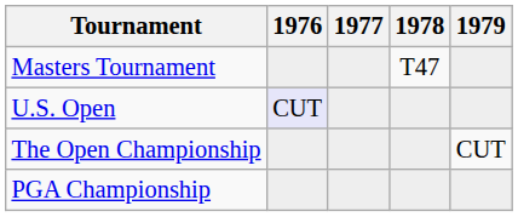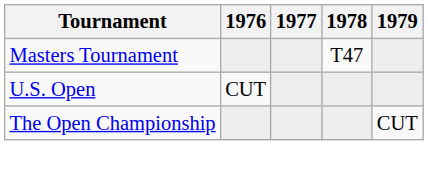U.S. Open | 1976: lavender background -> no background
- row: PGA Championship
